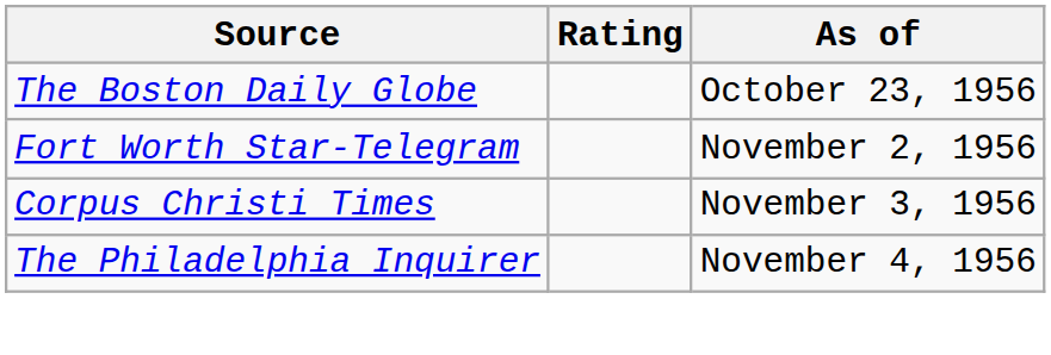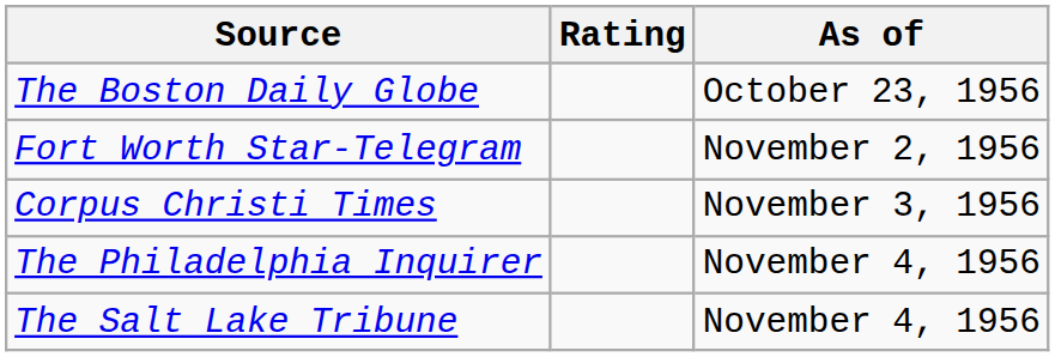+ row: The Salt Lake Tribune | November 4, 1956
